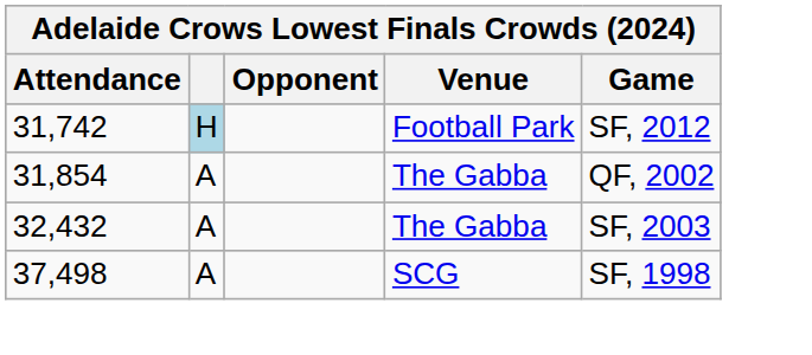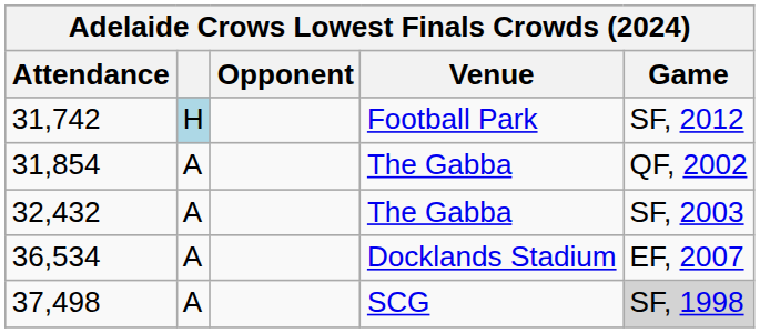+ row: 36,534 | A | Docklands Stadium | EF, 2007
37,498 | Game: no background -> lightgrey background
